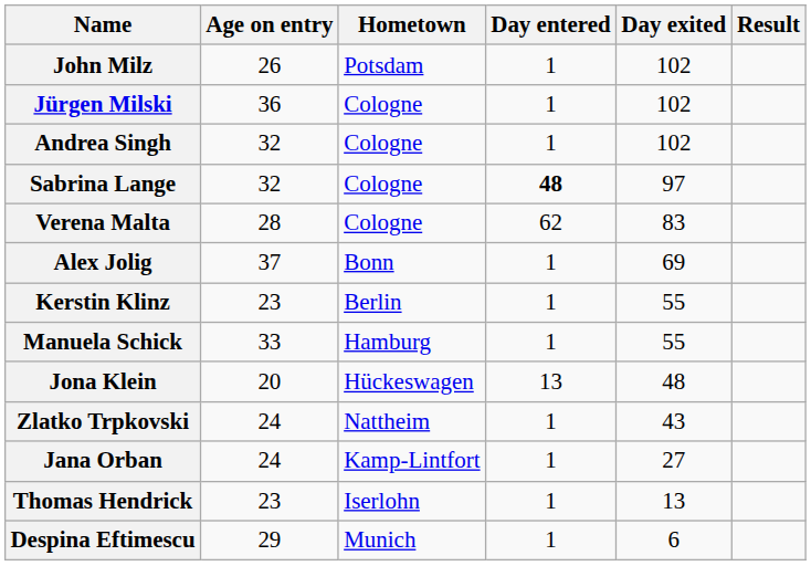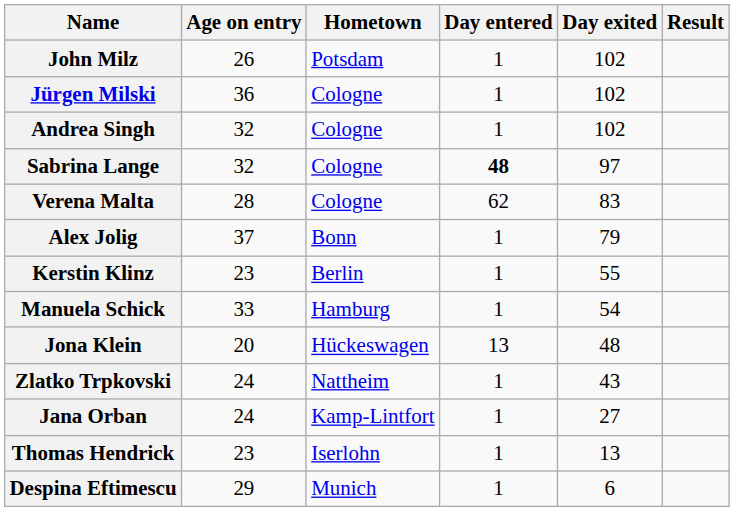Alex Jolig | Day exited: 69 -> 79
Manuela Schick | Day exited: 55 -> 54
